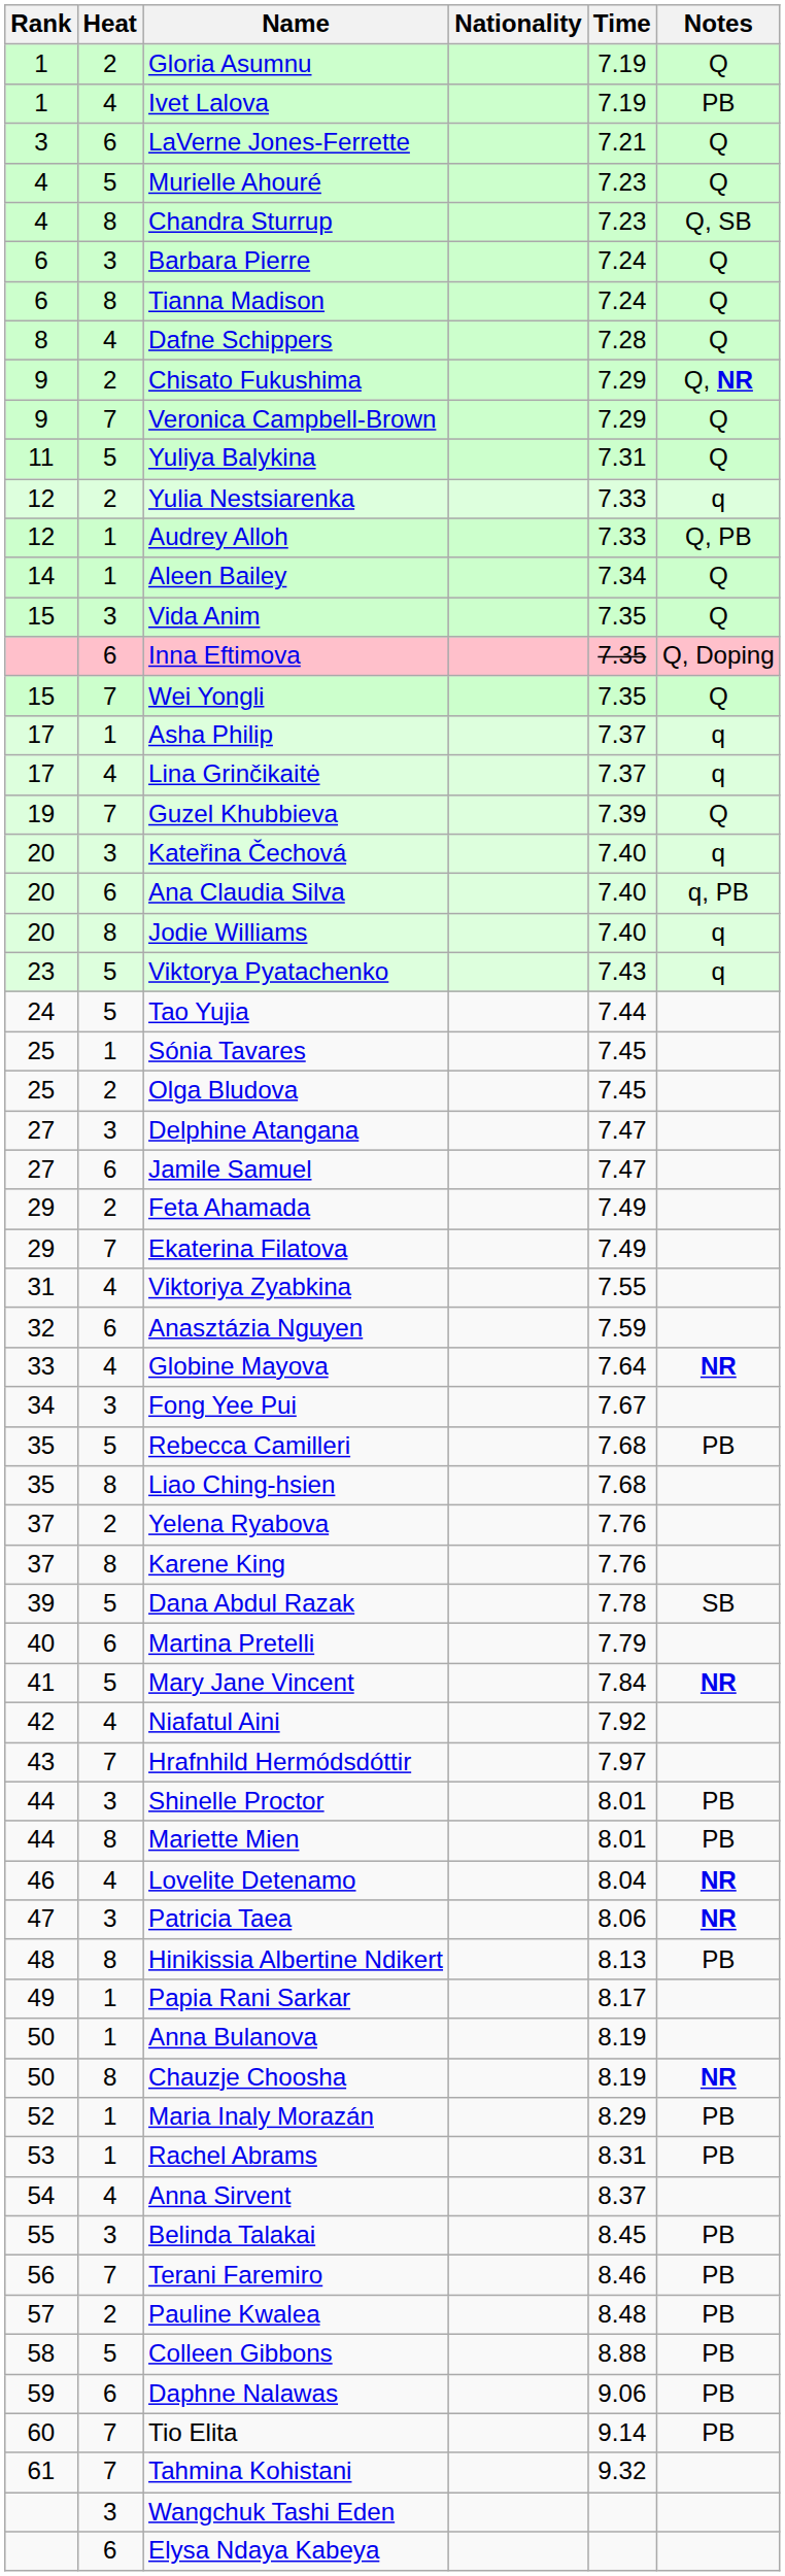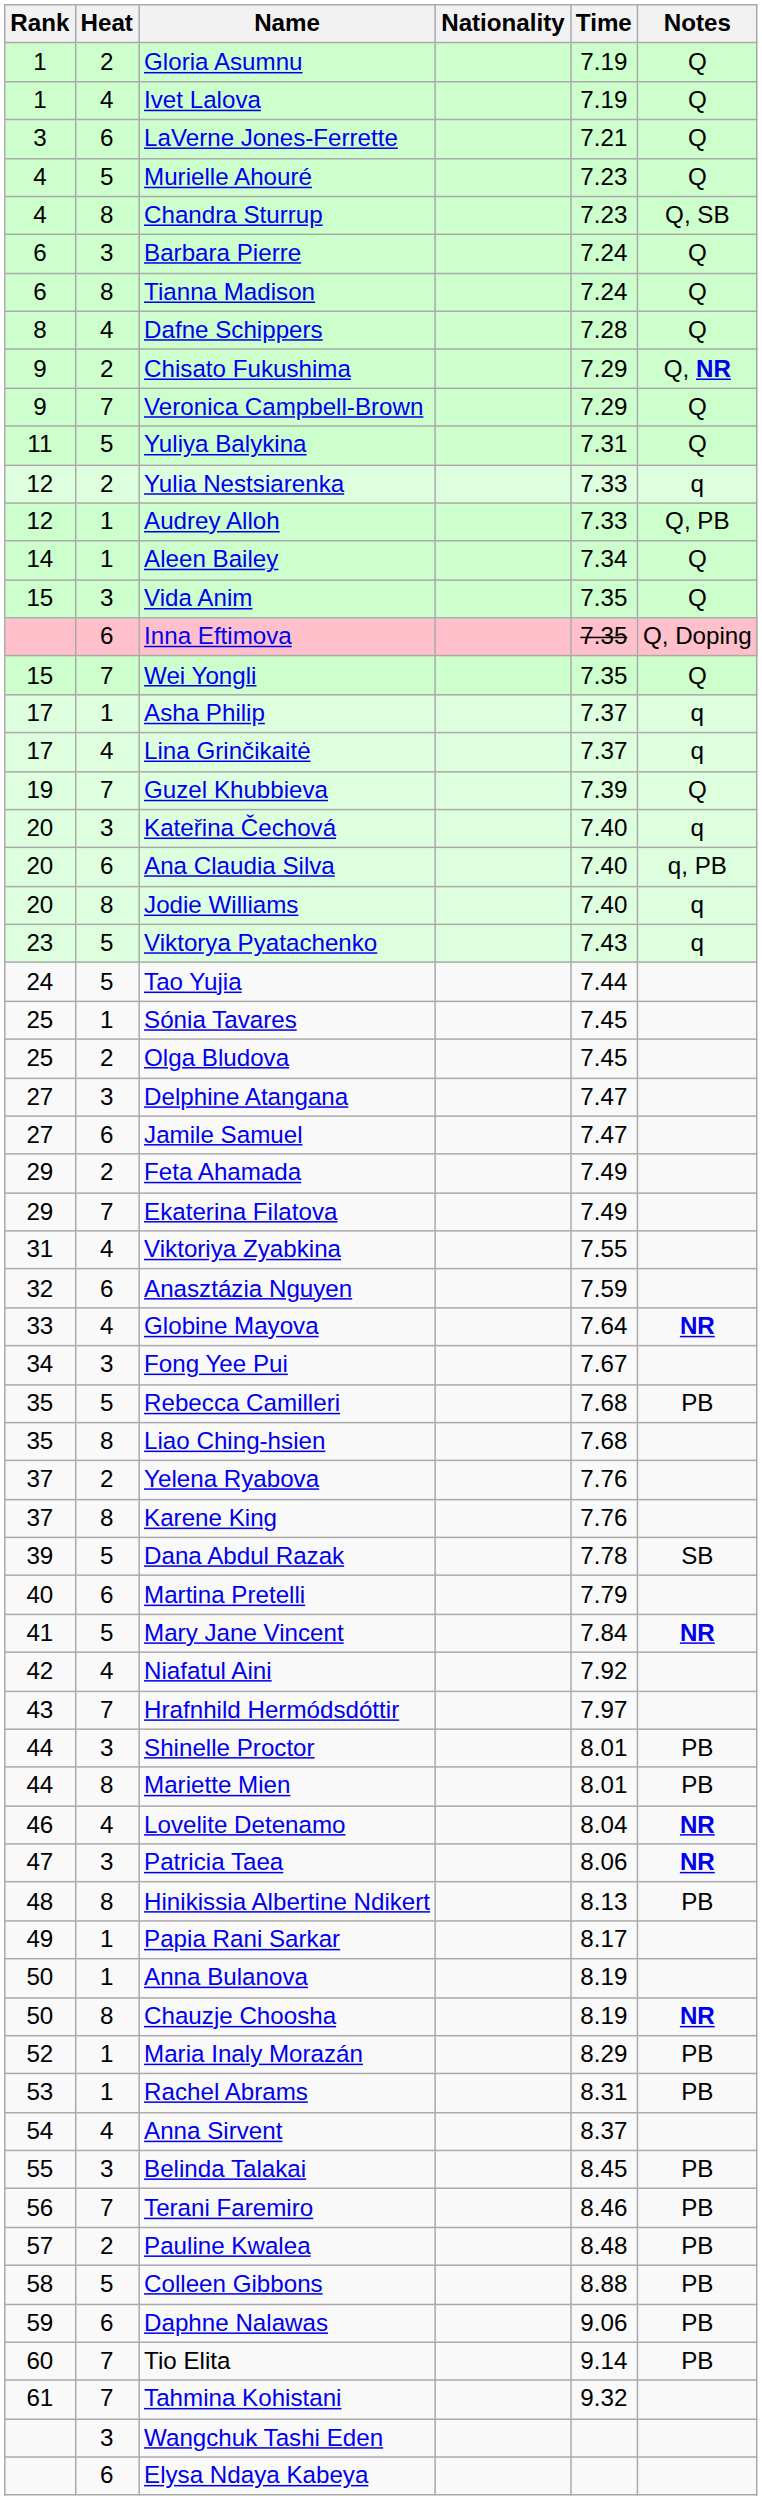Ivet Lalova | Notes: PB -> Q
